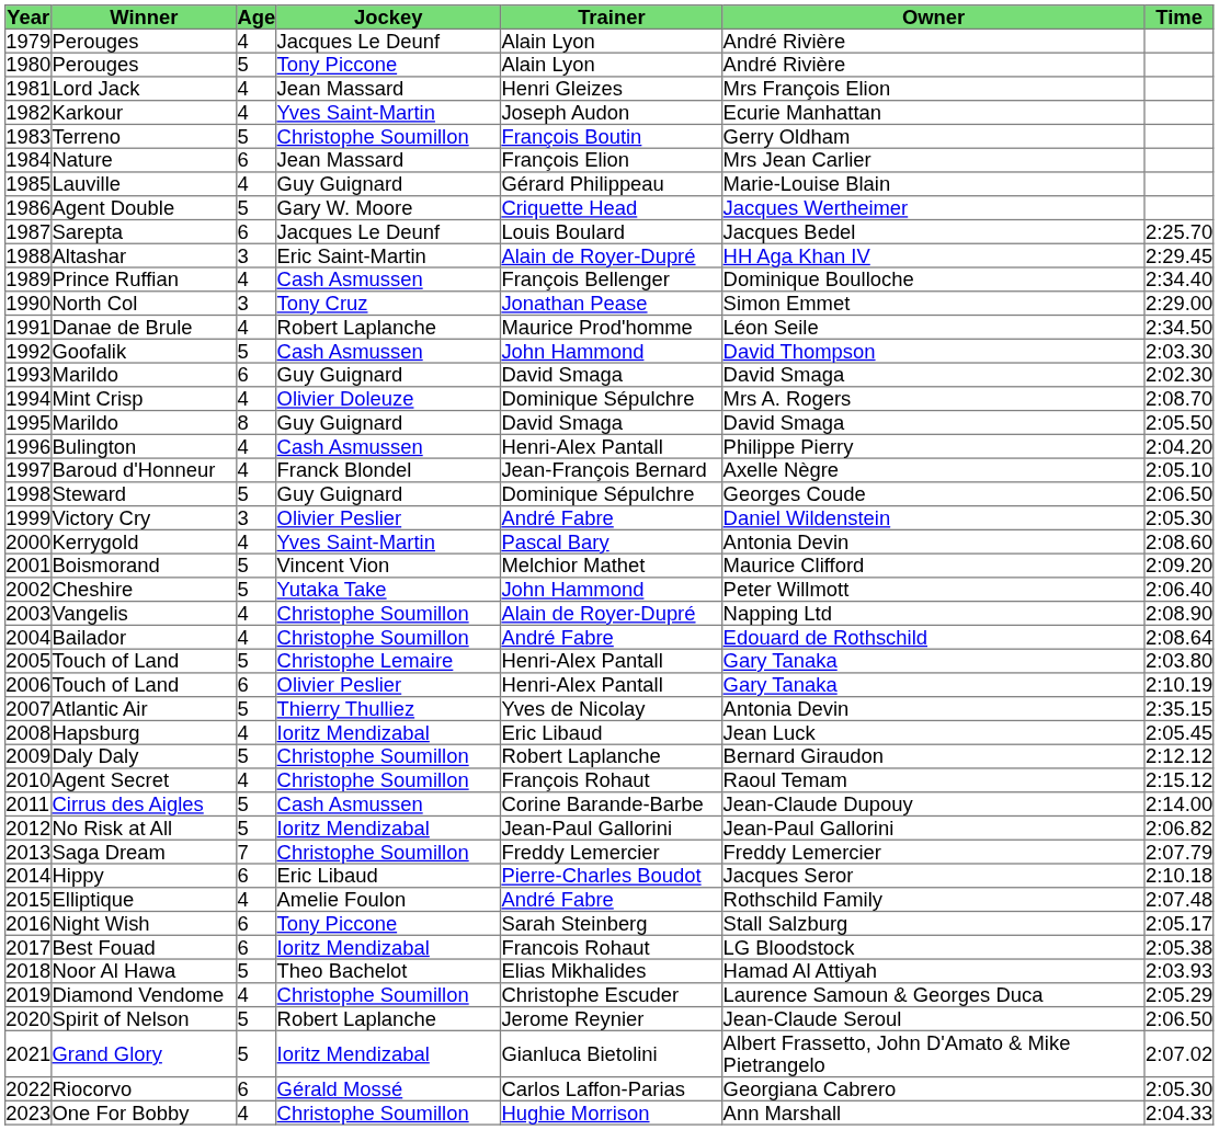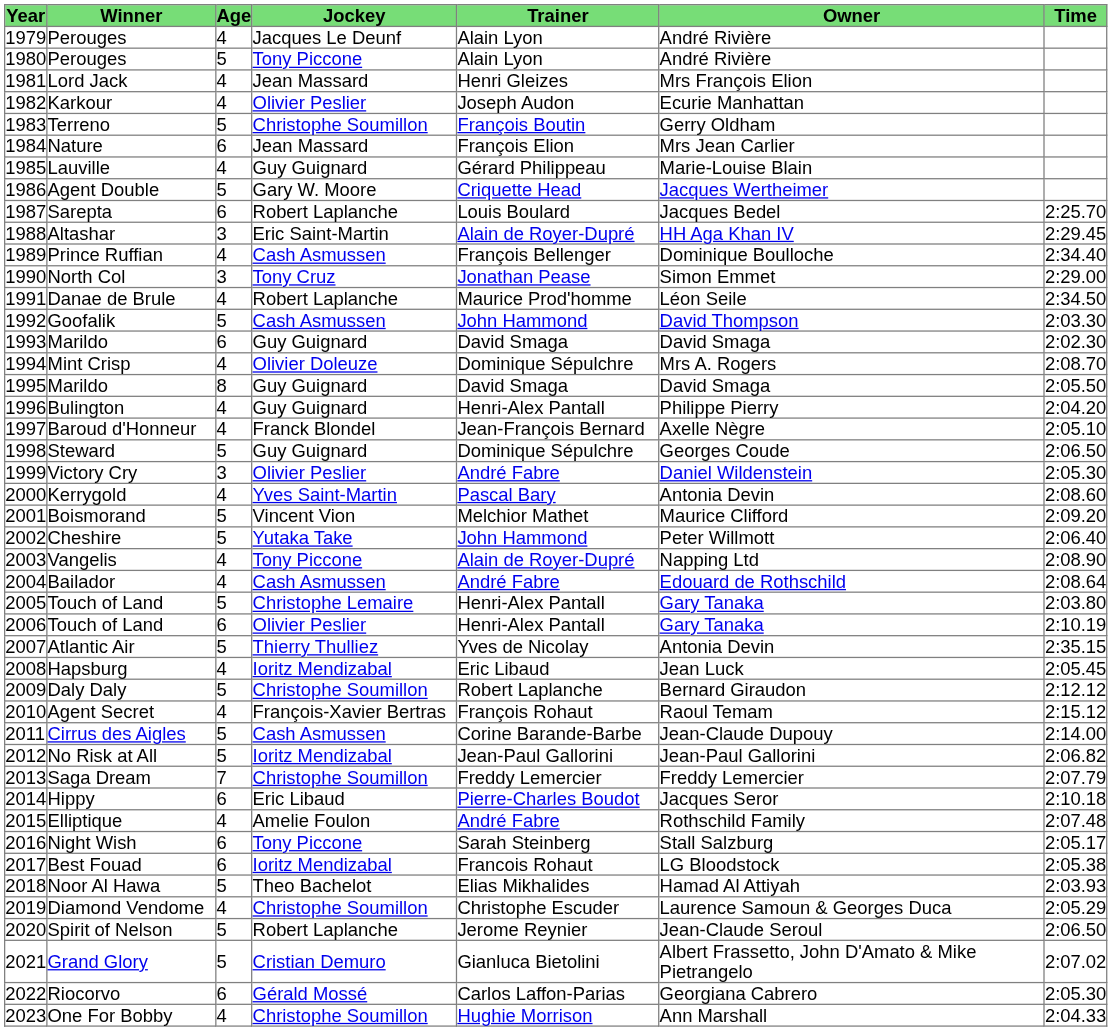Karkour | Jockey: Yves Saint-Martin -> Olivier Peslier
Sarepta | Jockey: Jacques Le Deunf -> Robert Laplanche
Bulington | Jockey: Cash Asmussen -> Guy Guignard
Vangelis | Jockey: Christophe Soumillon -> Tony Piccone
Bailador | Jockey: Christophe Soumillon -> Cash Asmussen
Agent Secret | Jockey: Christophe Soumillon -> François-Xavier Bertras
Grand Glory | Jockey: Ioritz Mendizabal -> Cristian Demuro
